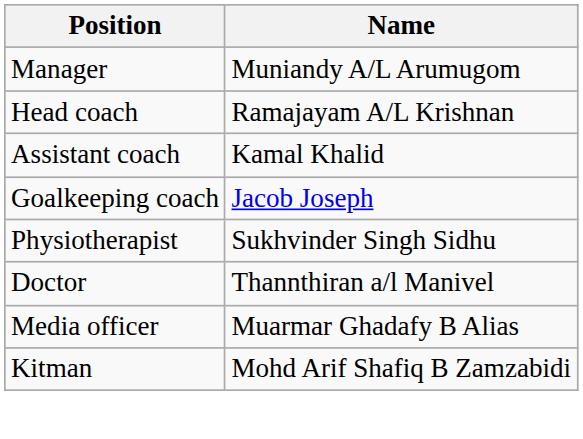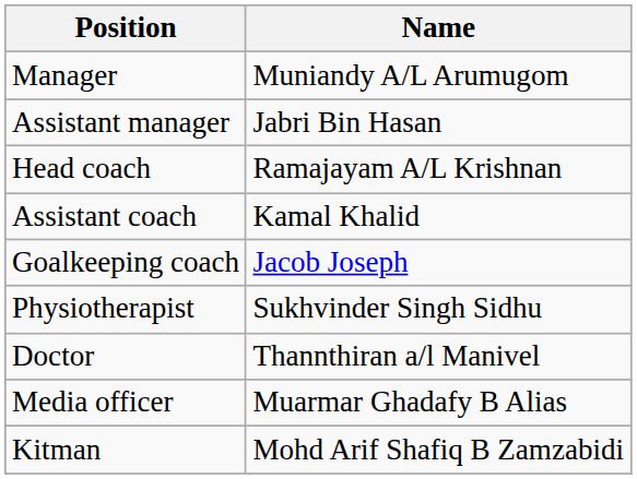+ row: Assistant manager | Jabri Bin Hasan
